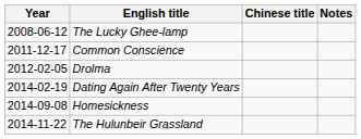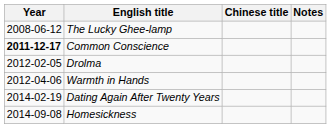Common Conscience | Year: normal -> bold
+ row: 2012-04-06 | Warmth in Hands
- row: 2014-11-22 | The Hulunbeir Grassland
